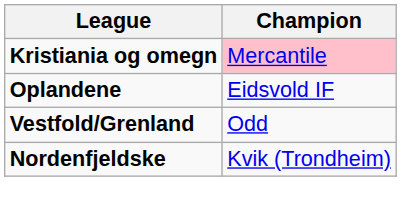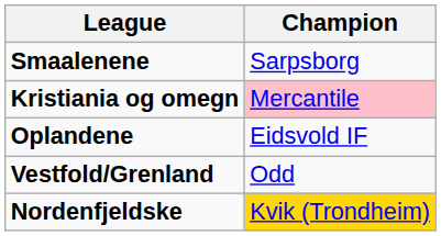+ row: Smaalenene | Sarpsborg
Nordenfjeldske | Champion: no background -> gold background
